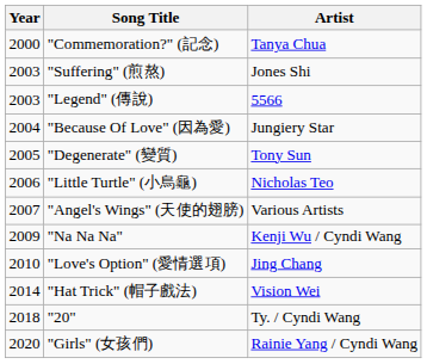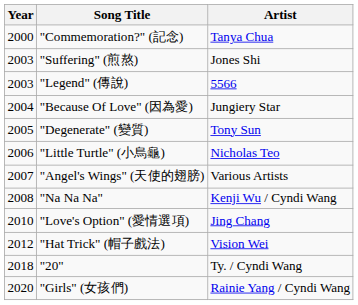"Na Na Na" | Year: 2009 -> 2008
"Hat Trick" (帽子戲法) | Year: 2014 -> 2012
